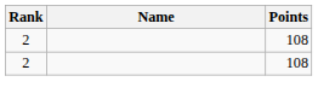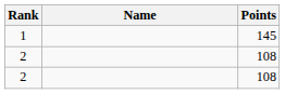+ row: 1 | 145
